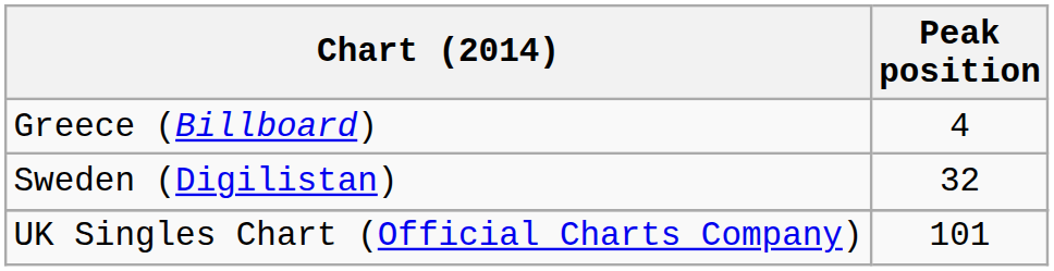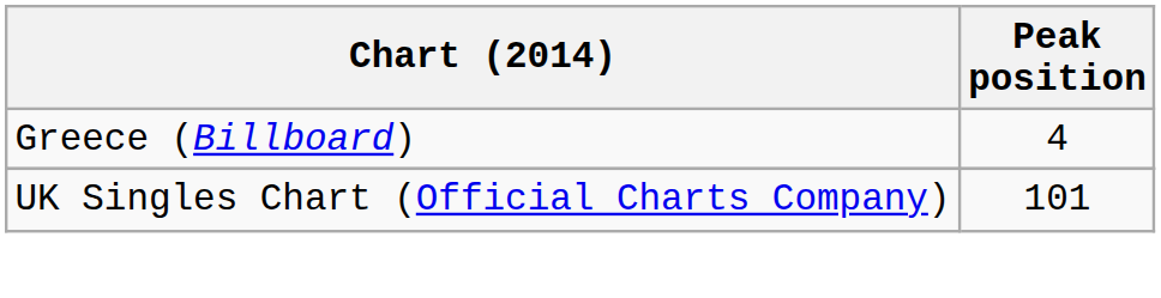- row: Sweden (Digilistan) | 32
